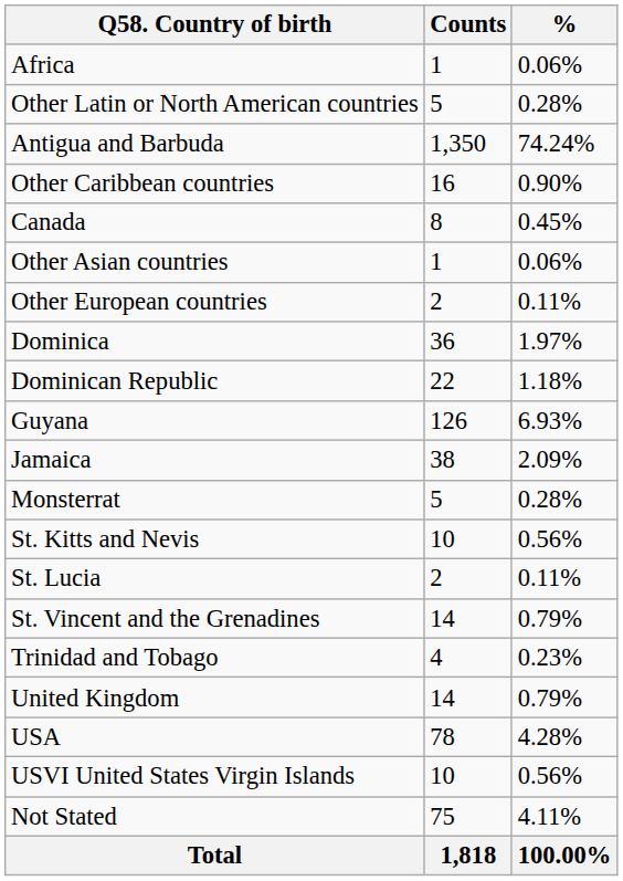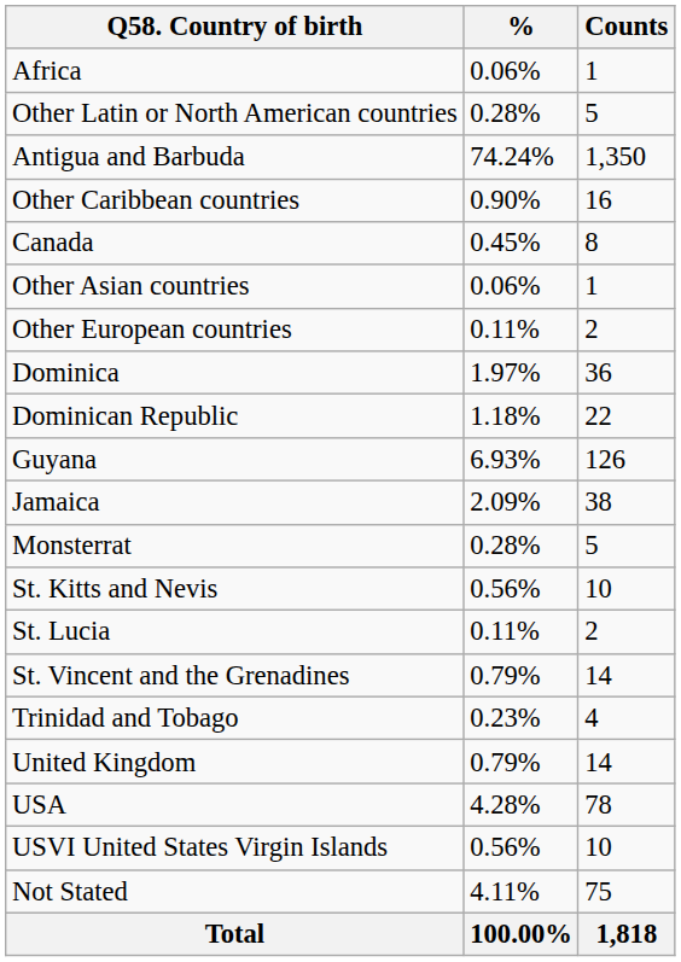columns swapped: Counts <-> %
